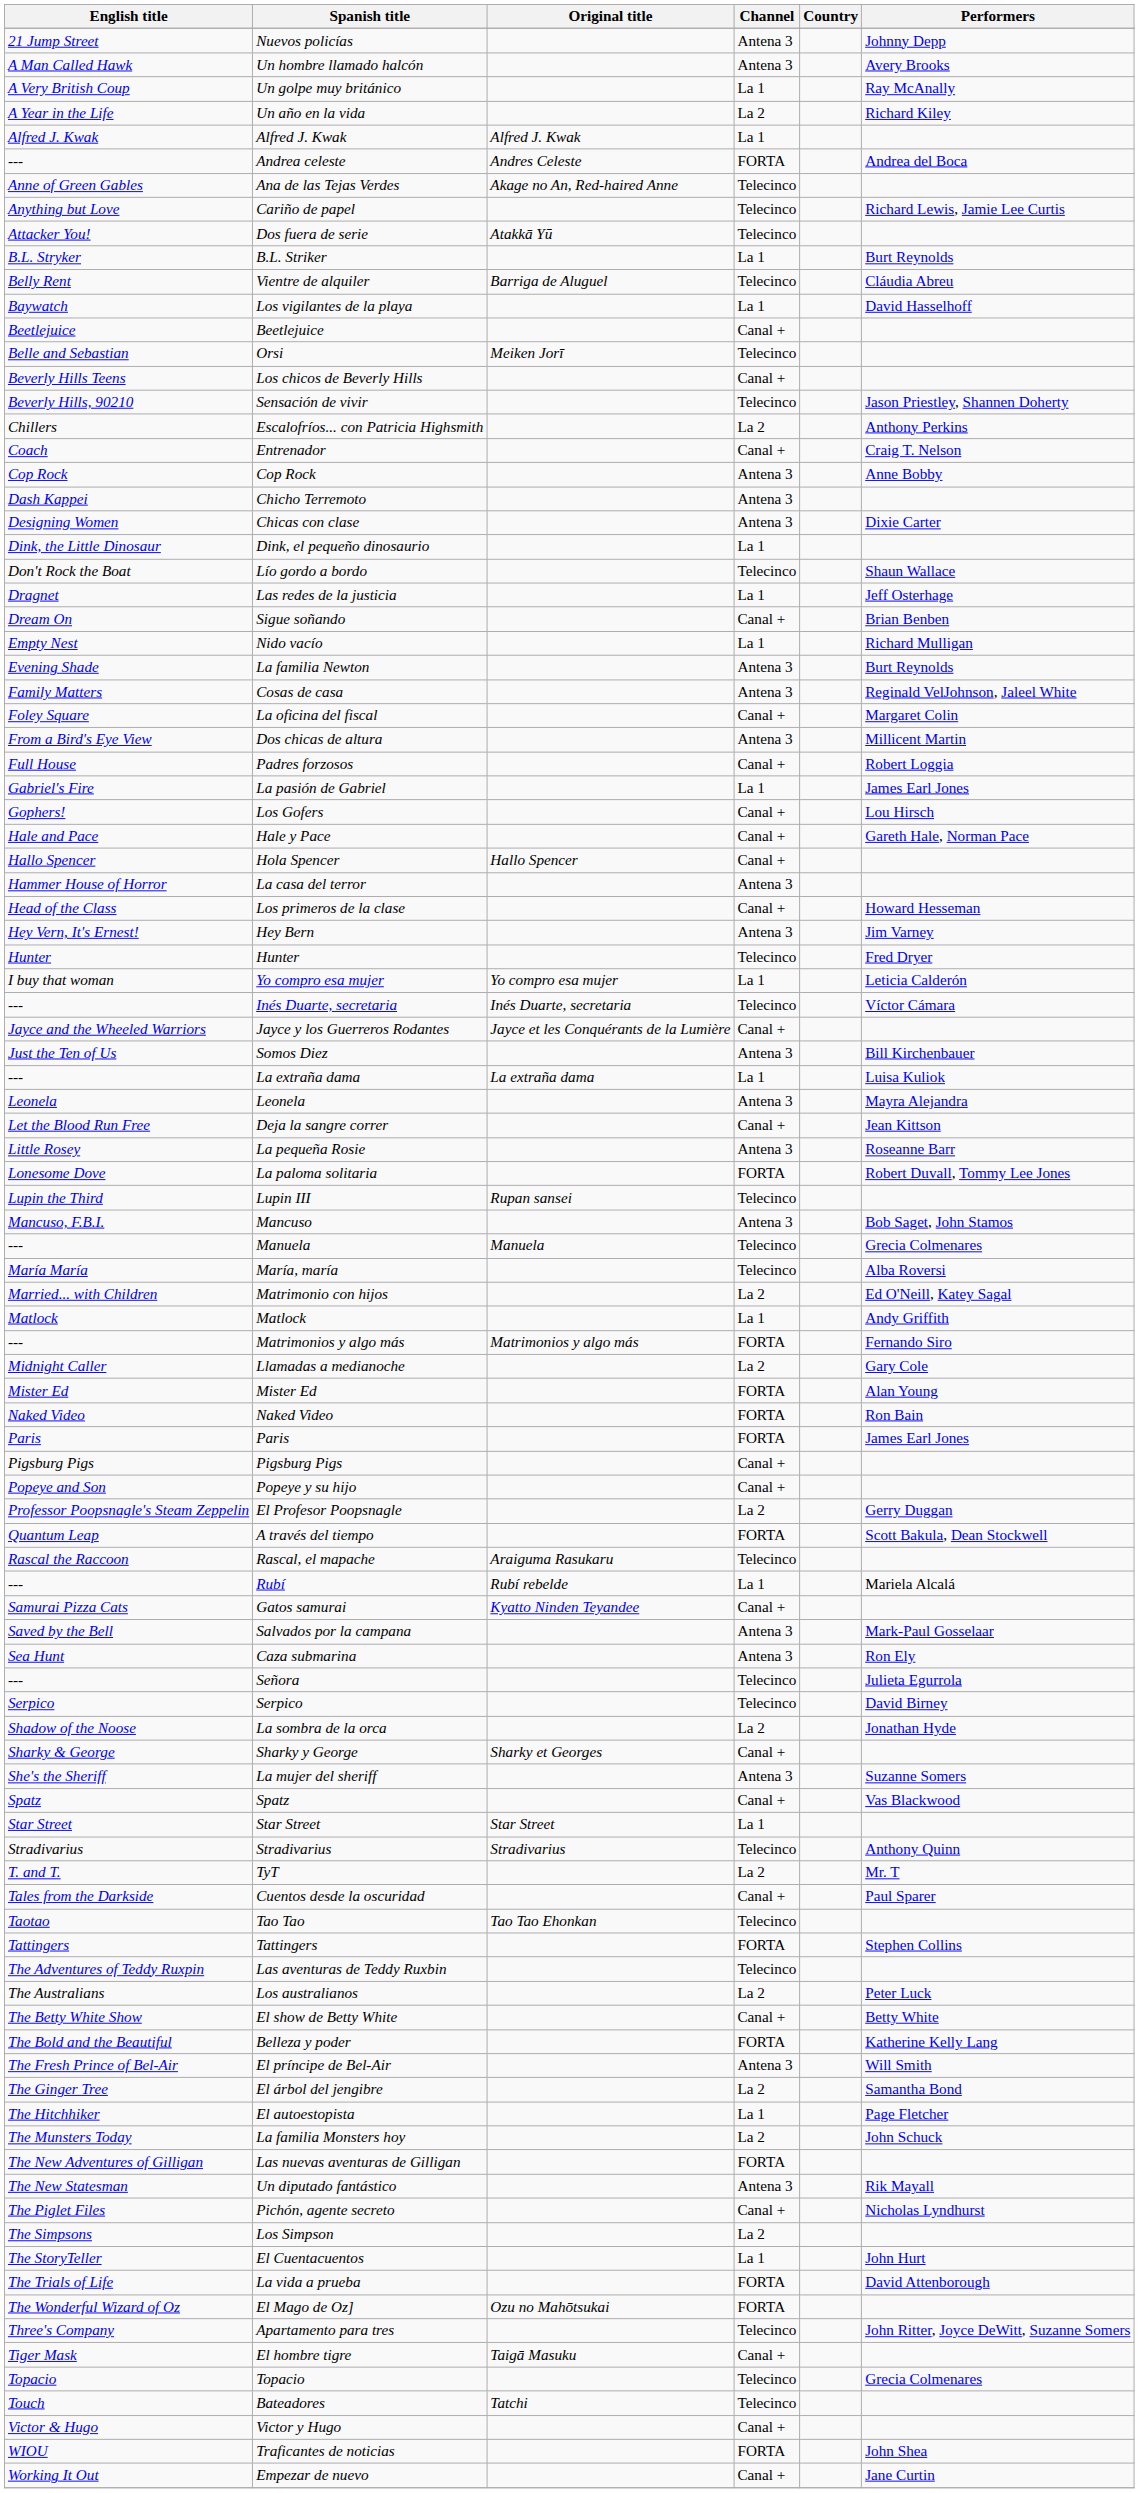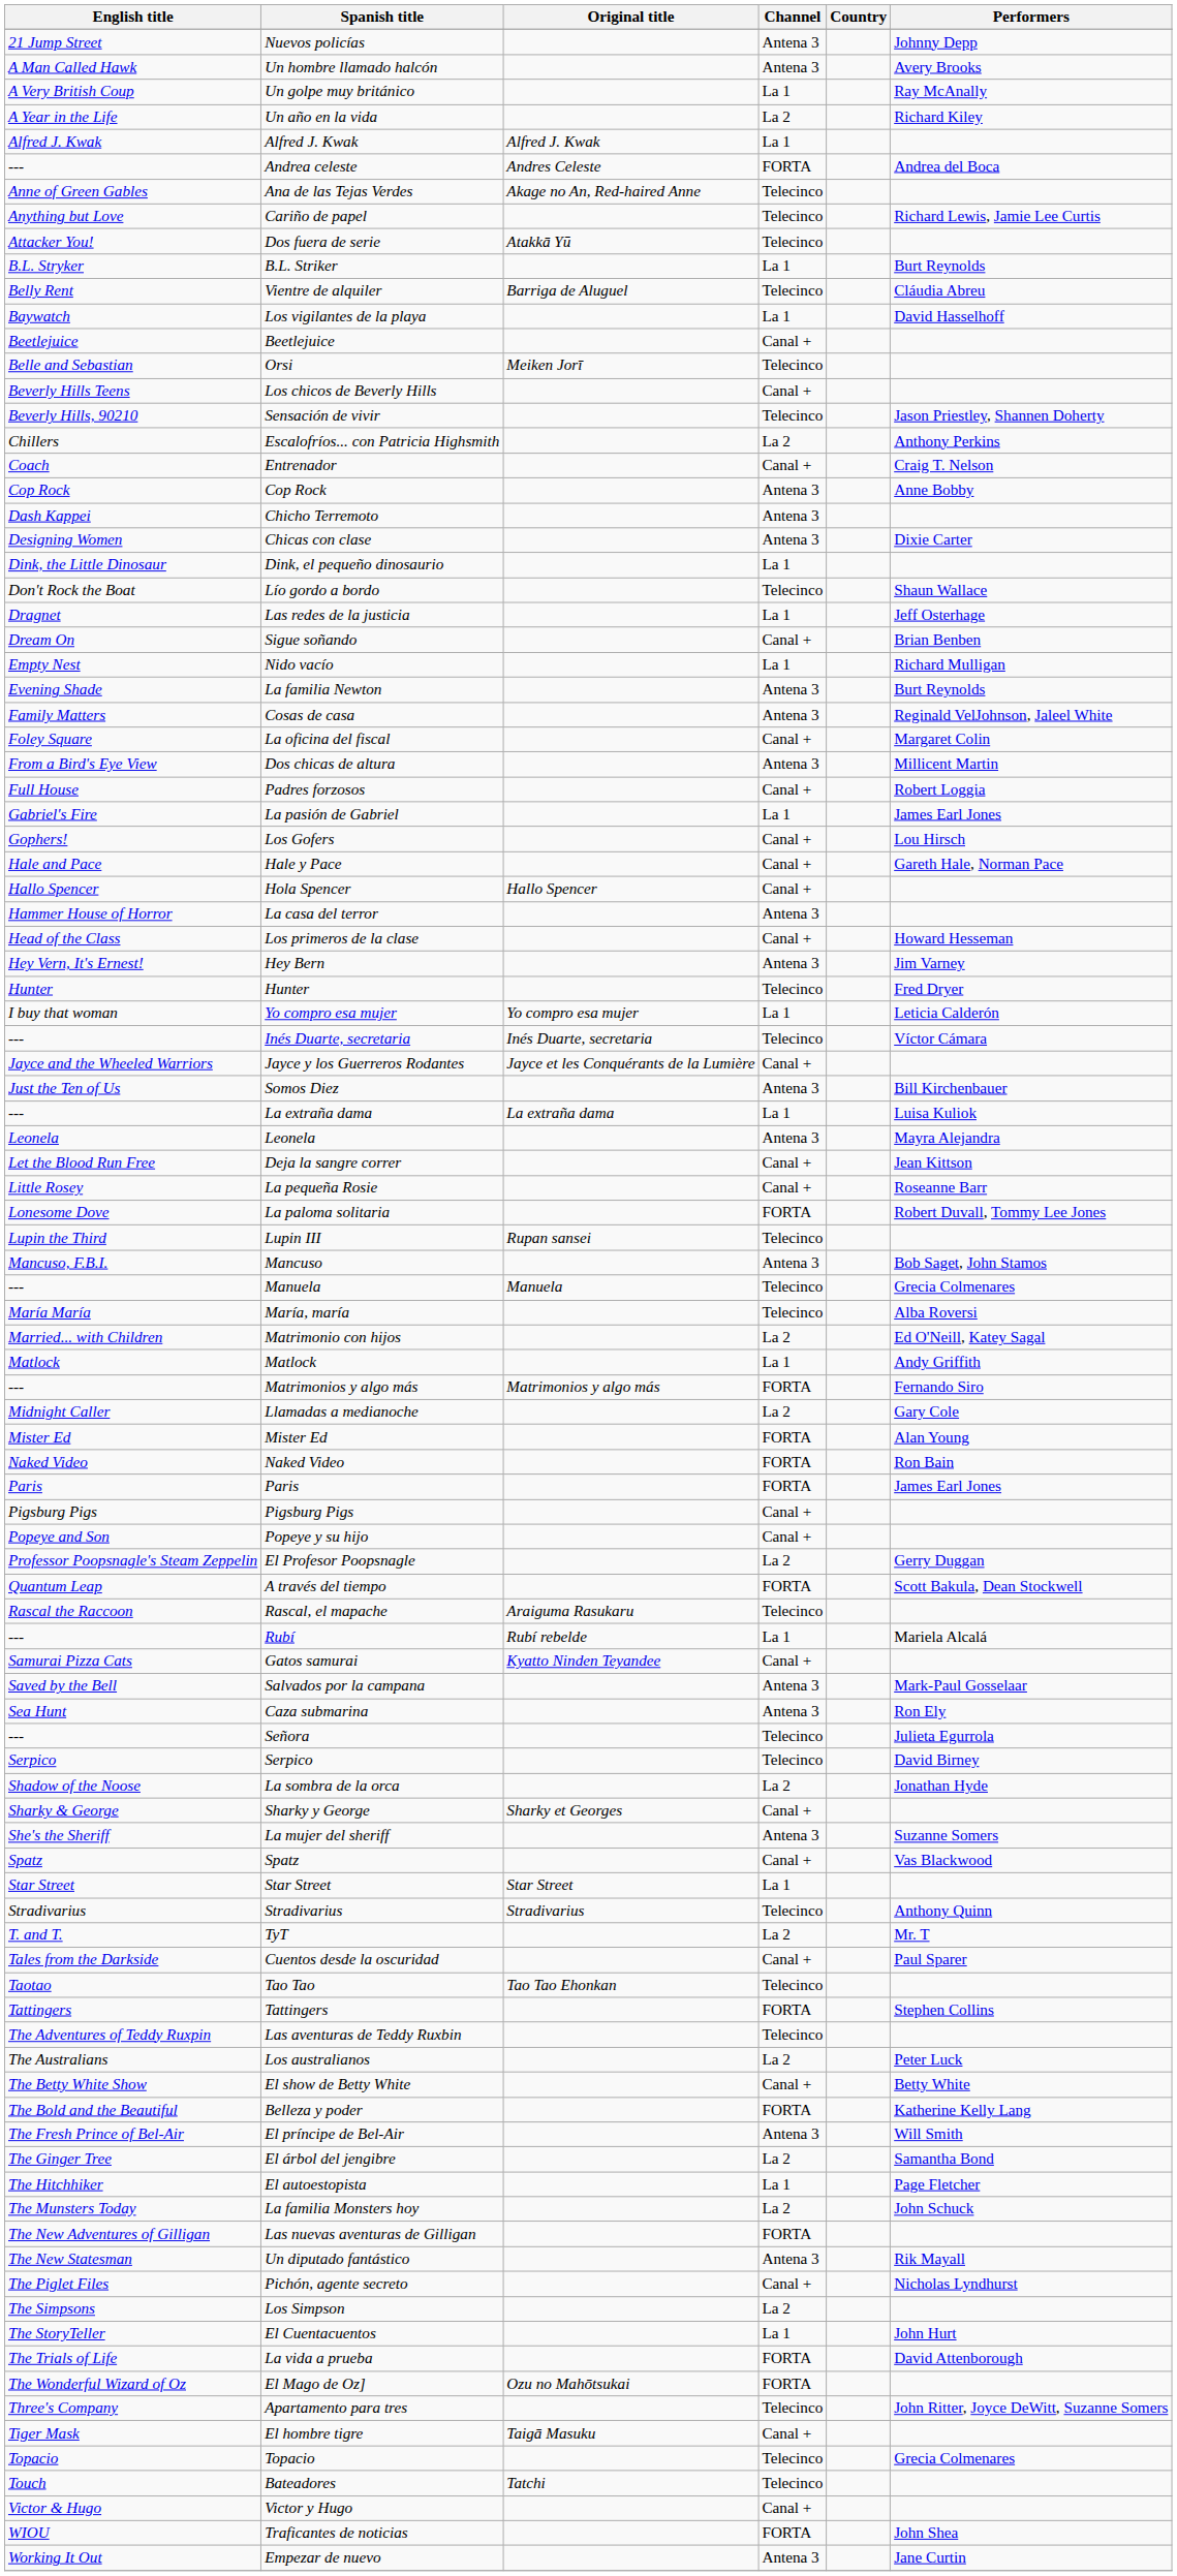La pequeña Rosie | Channel: Antena 3 -> Canal +
Empezar de nuevo | Channel: Canal + -> Antena 3
